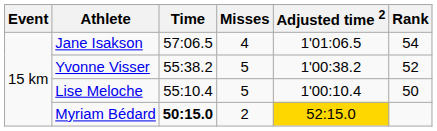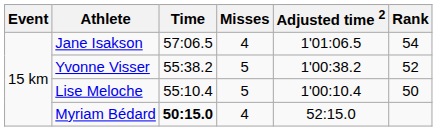Myriam Bédard | Misses: 2 -> 4
Myriam Bédard | Adjusted time 2: gold background -> no background
